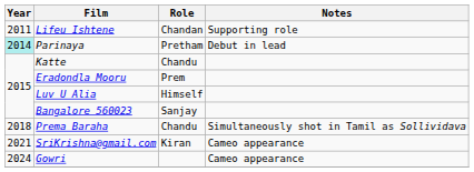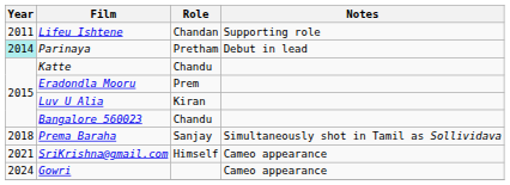Luv U Alia | Role: Himself -> Kiran
Bangalore 560023 | Role: Sanjay -> Chandu
Prema Baraha | Role: Chandu -> Sanjay
SriKrishna@gmail.com | Role: Kiran -> Himself
